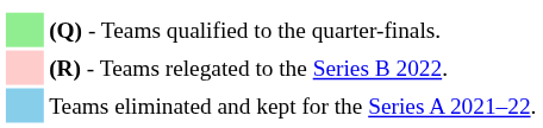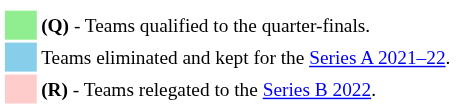rows swapped: Teams eliminated and kept for the Series A 2021–22. <-> (R) - Teams relegated to the Series B 2022.
